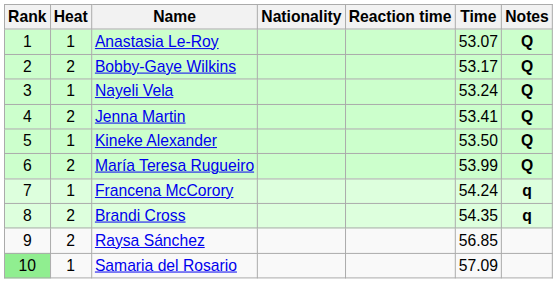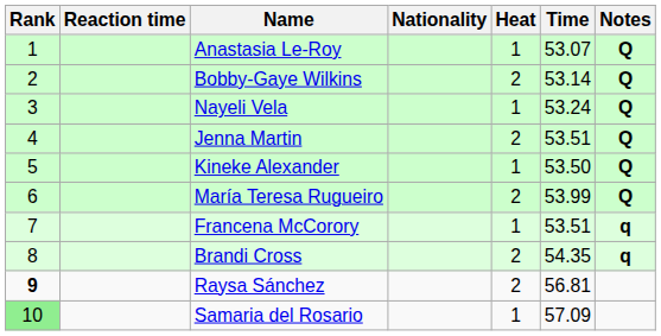columns swapped: Heat <-> Reaction time
Bobby-Gaye Wilkins | Time: 53.17 -> 53.14
Jenna Martin | Time: 53.41 -> 53.51
Francena McCorory | Time: 54.24 -> 53.51
Raysa Sánchez | Rank: normal -> bold
Raysa Sánchez | Time: 56.85 -> 56.81
